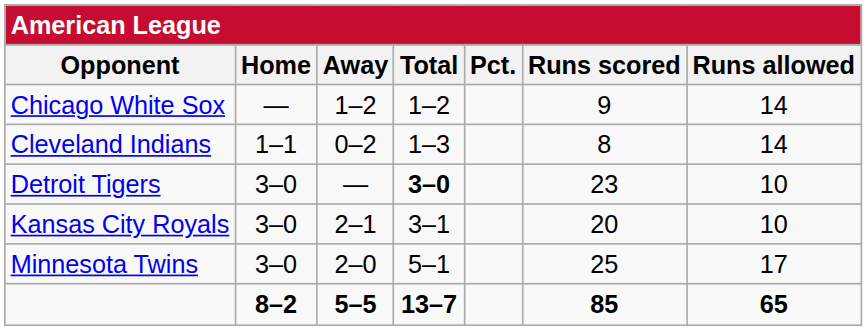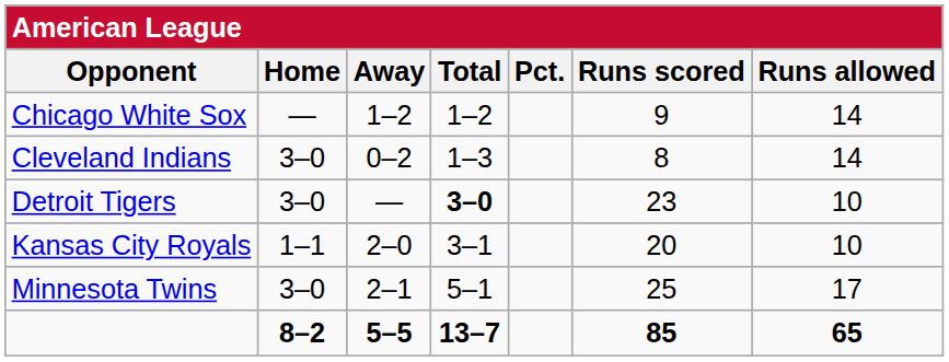Cleveland Indians | Home: 1–1 -> 3–0
Kansas City Royals | Home: 3–0 -> 1–1
Kansas City Royals | Away: 2–1 -> 2–0
Minnesota Twins | Away: 2–0 -> 2–1
